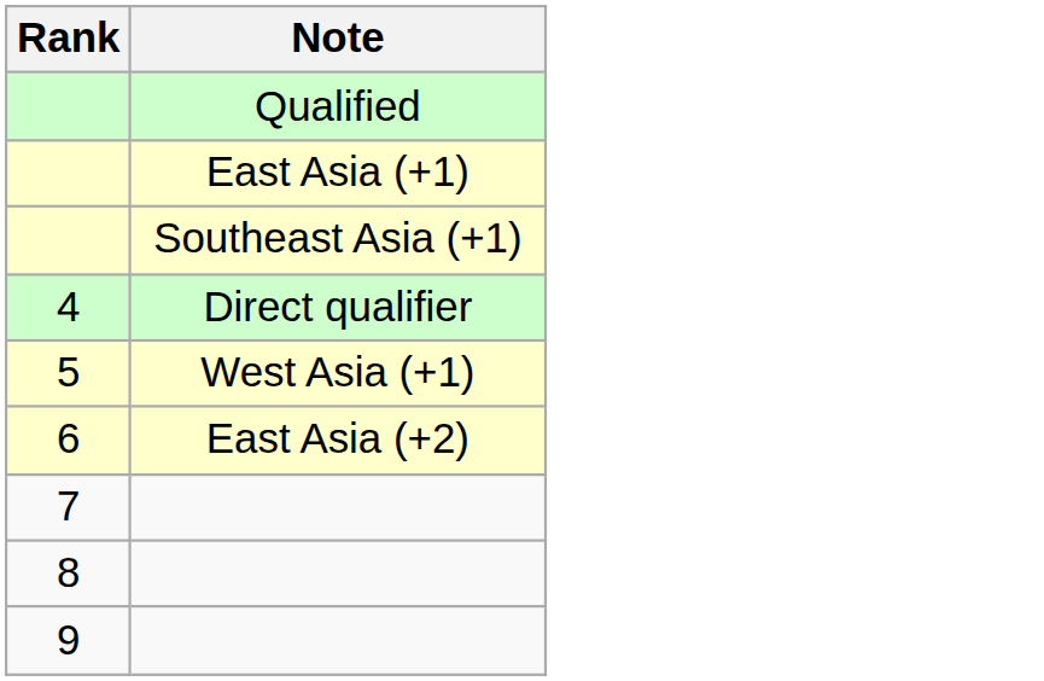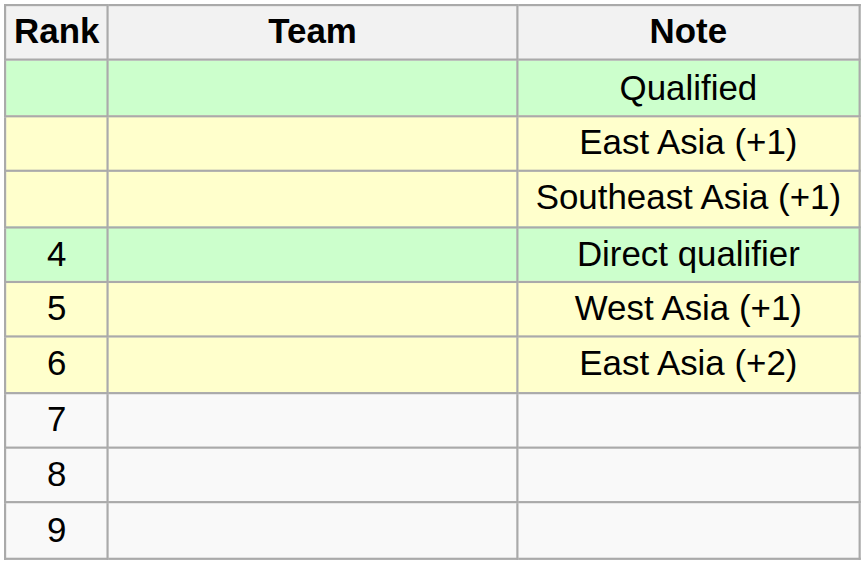+ column: Team
